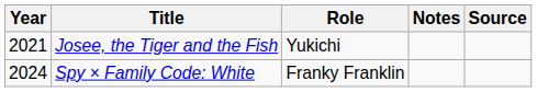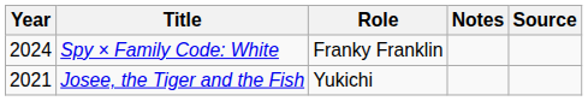rows swapped: Josee, the Tiger and the Fish <-> Spy × Family Code: White
